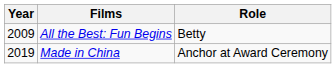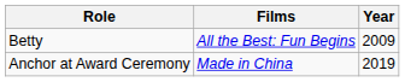columns swapped: Year <-> Role
